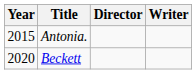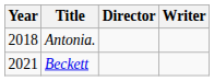Antonia. | Year: 2015 -> 2018
Beckett | Year: 2020 -> 2021
